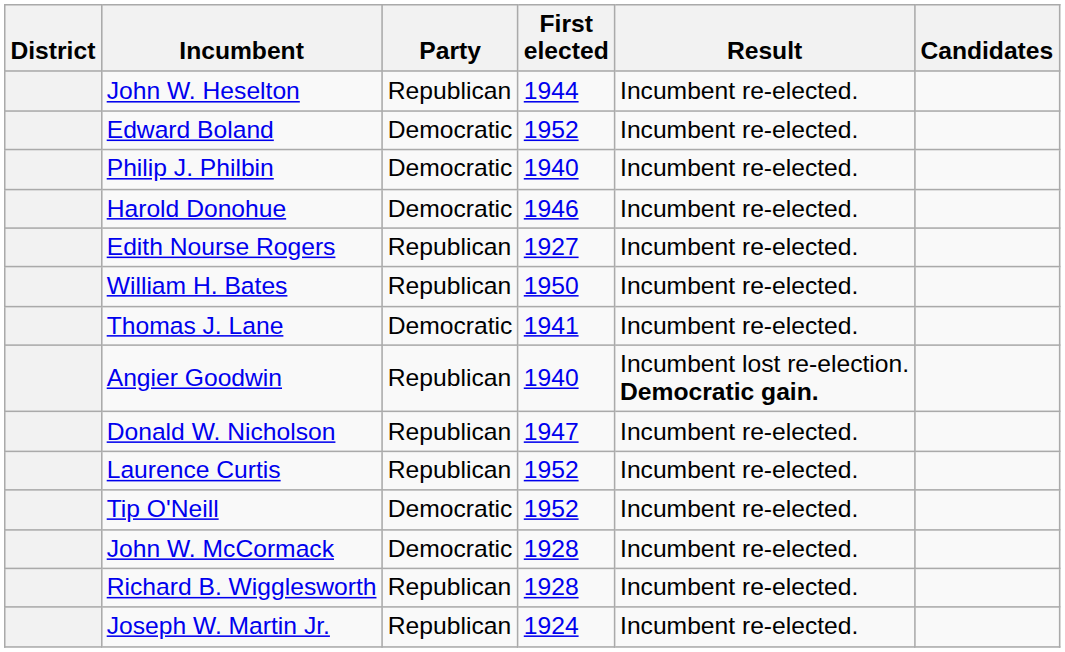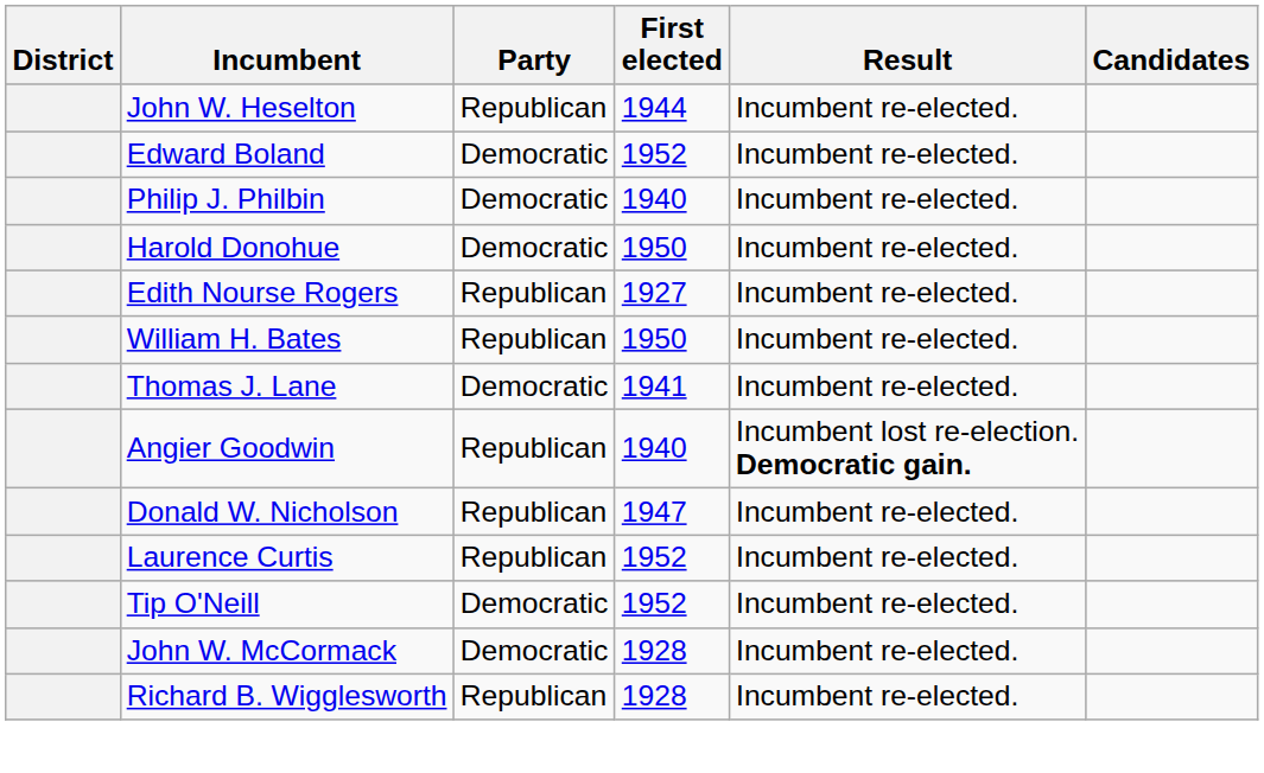Harold Donohue | First elected: 1946 -> 1950
- row: Joseph W. Martin Jr. | Republican | 1924 | Incumbent re-elected.
